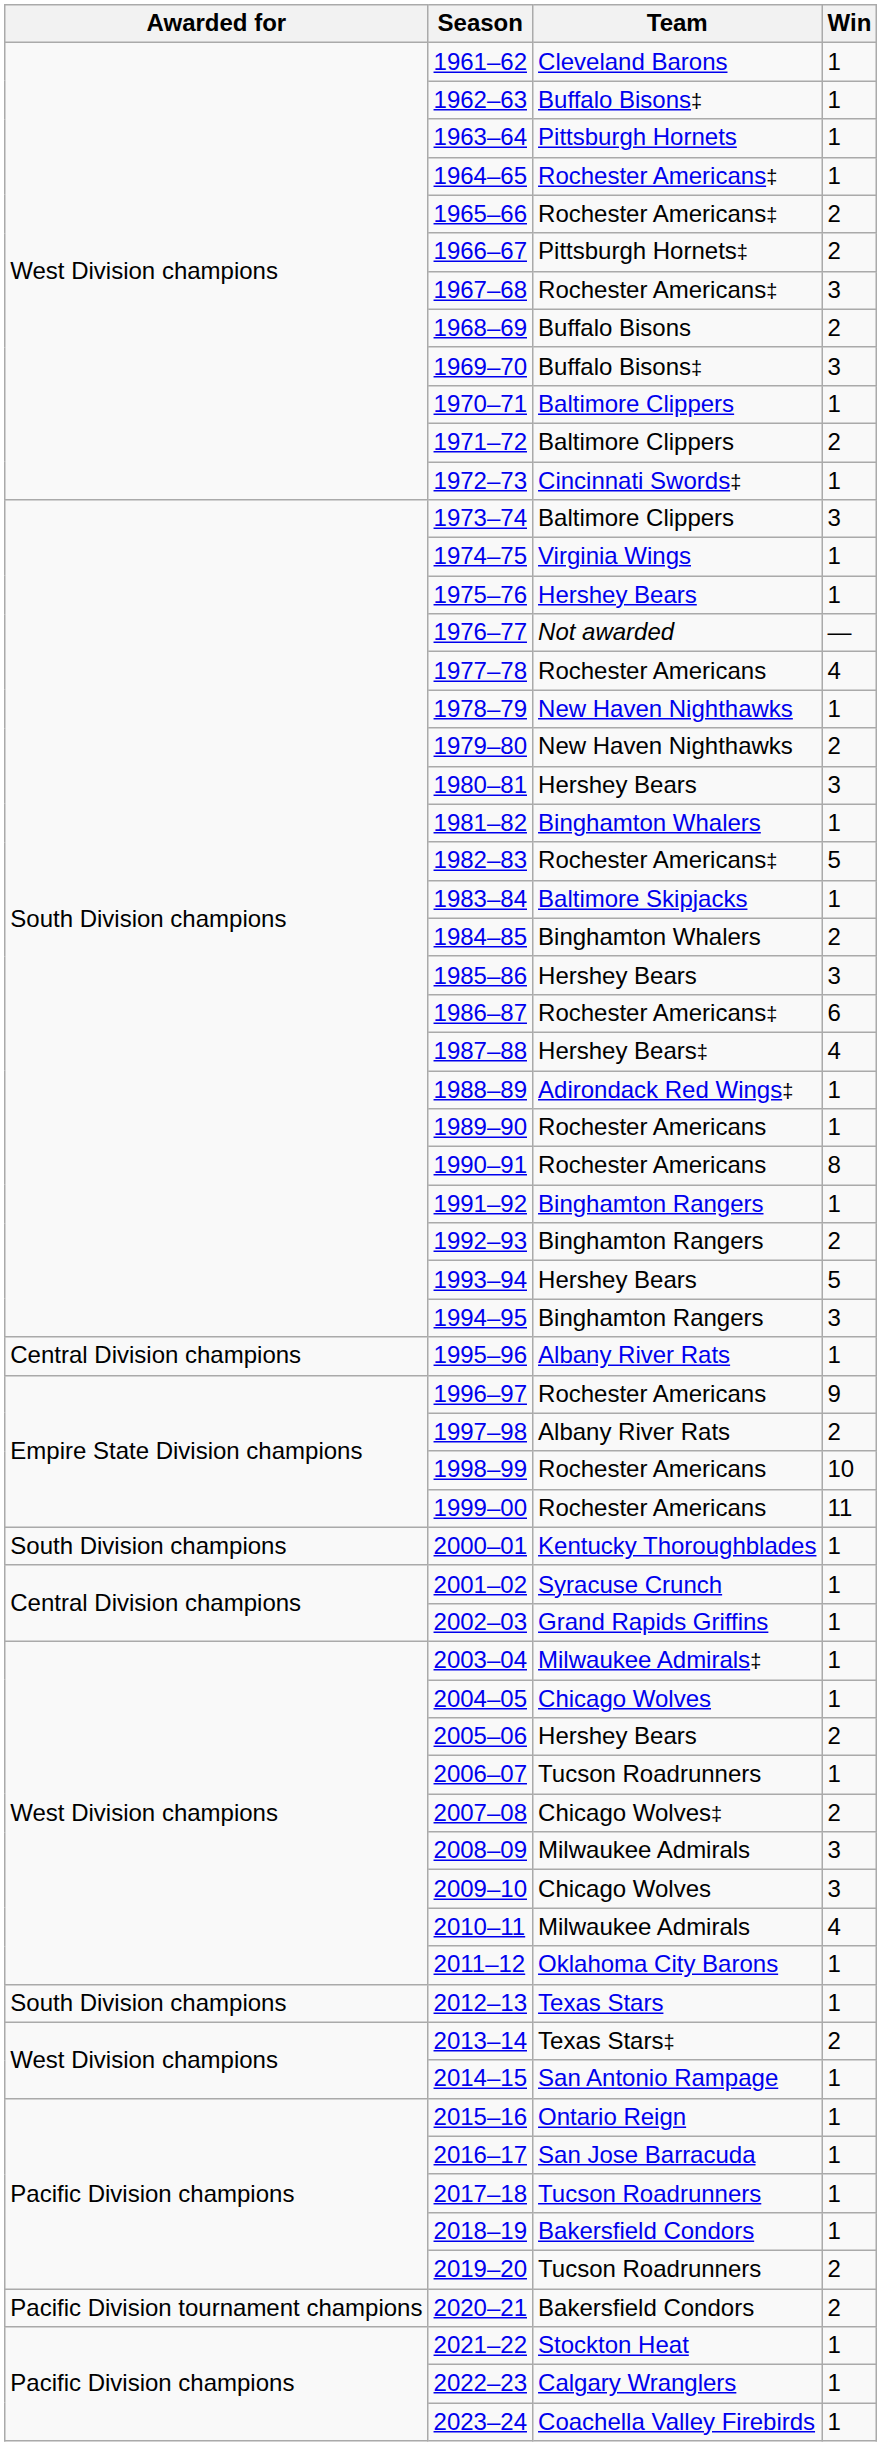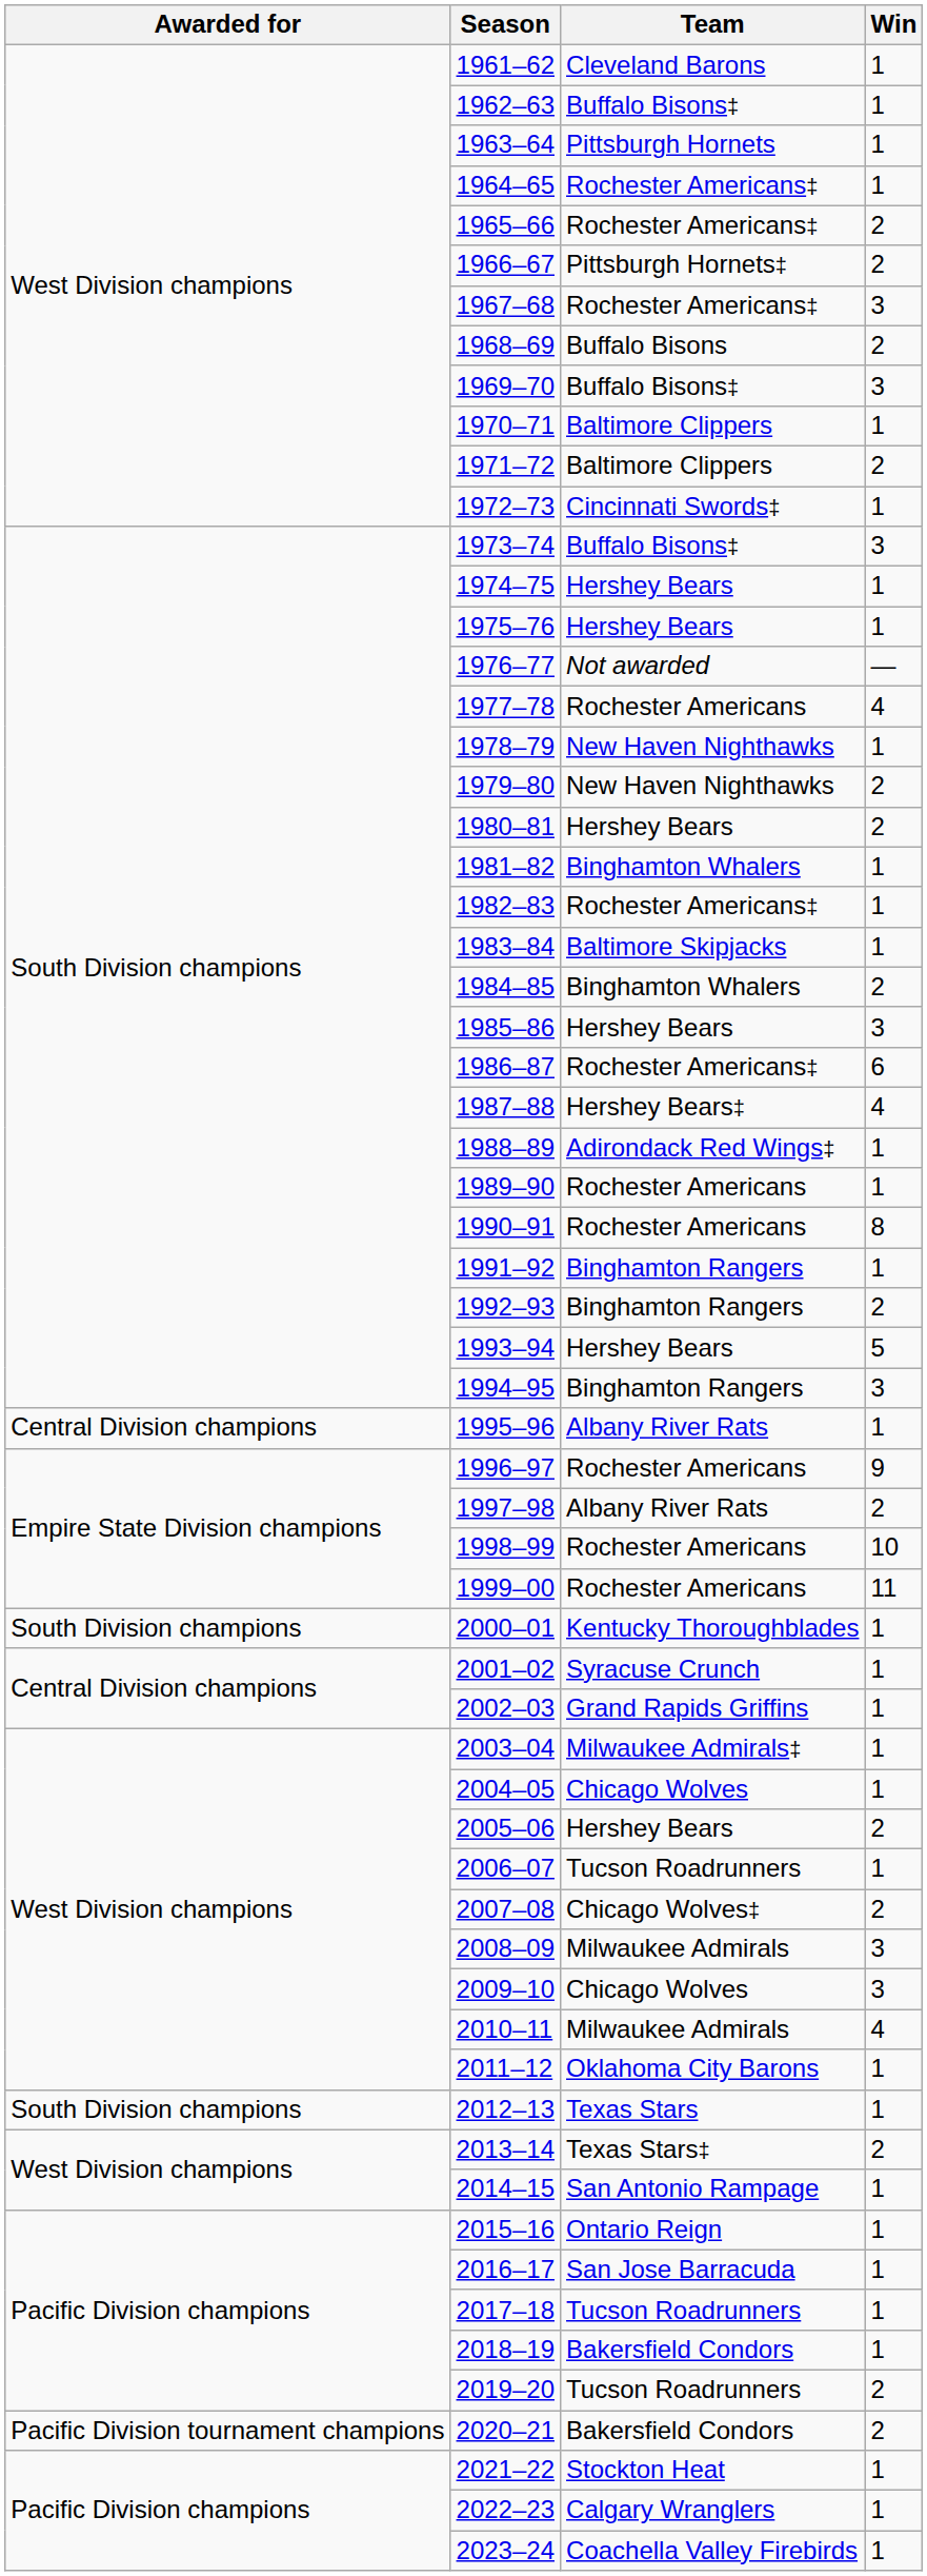1973–74 | Team: Baltimore Clippers -> Buffalo Bisons‡
1974–75 | Team: Virginia Wings -> Hershey Bears
1980–81 | Win: 3 -> 2
1982–83 | Win: 5 -> 1
